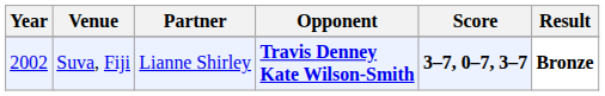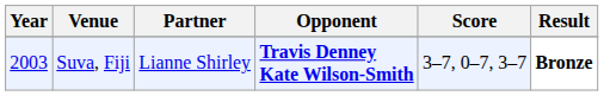Suva, Fiji | Year: 2002 -> 2003
Suva, Fiji | Score: bold -> normal
